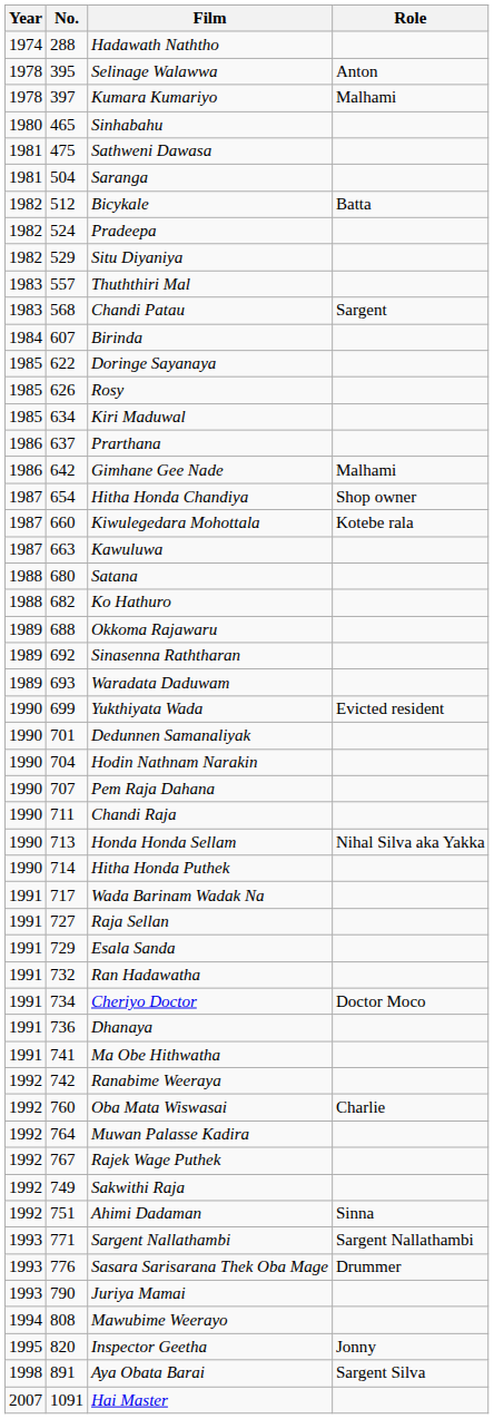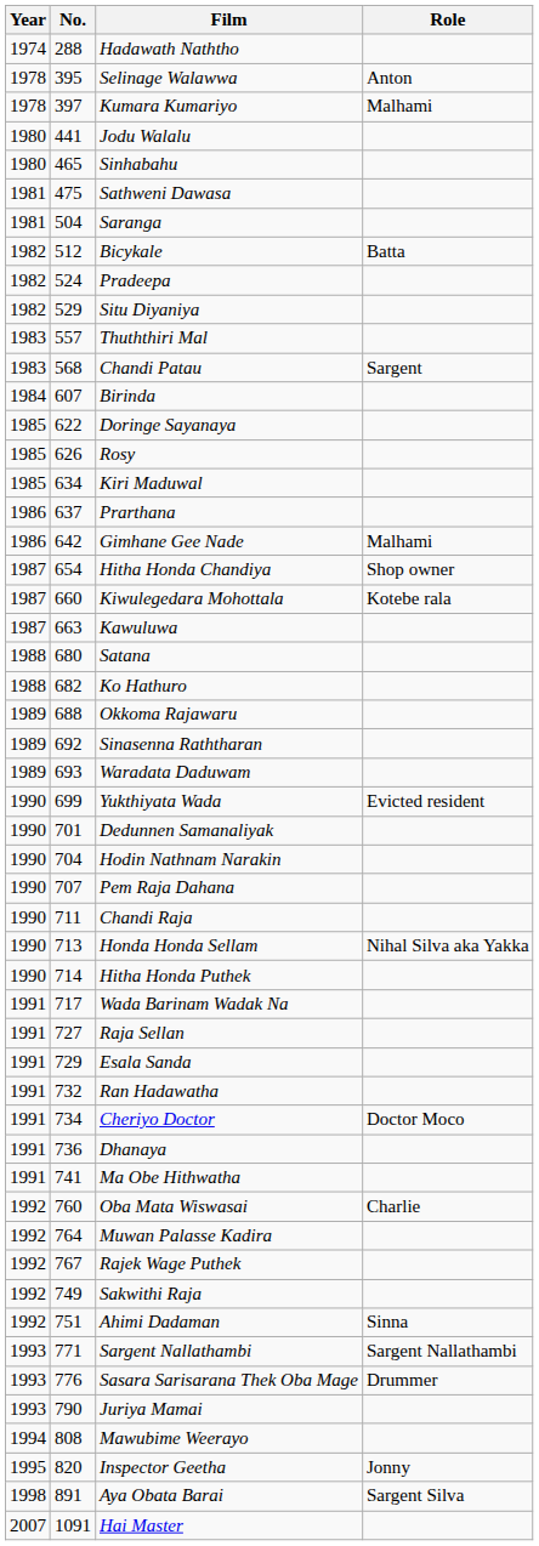+ row: 1980 | 441 | Jodu Walalu
- row: 1992 | 742 | Ranabime Weeraya
